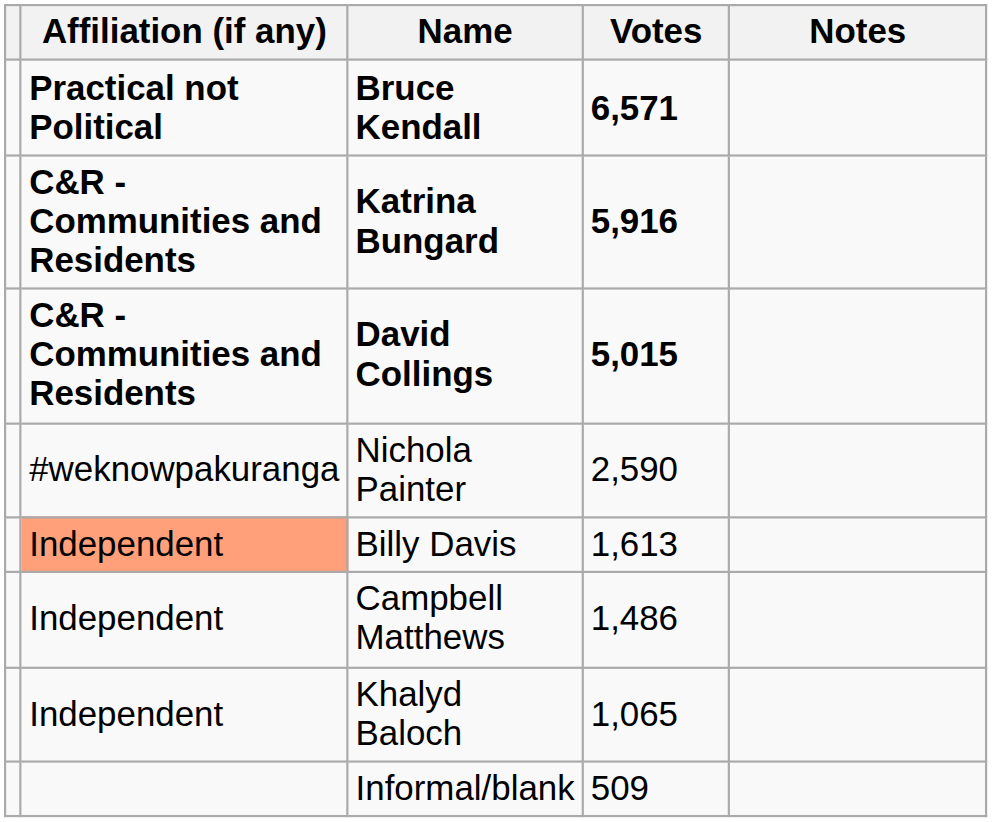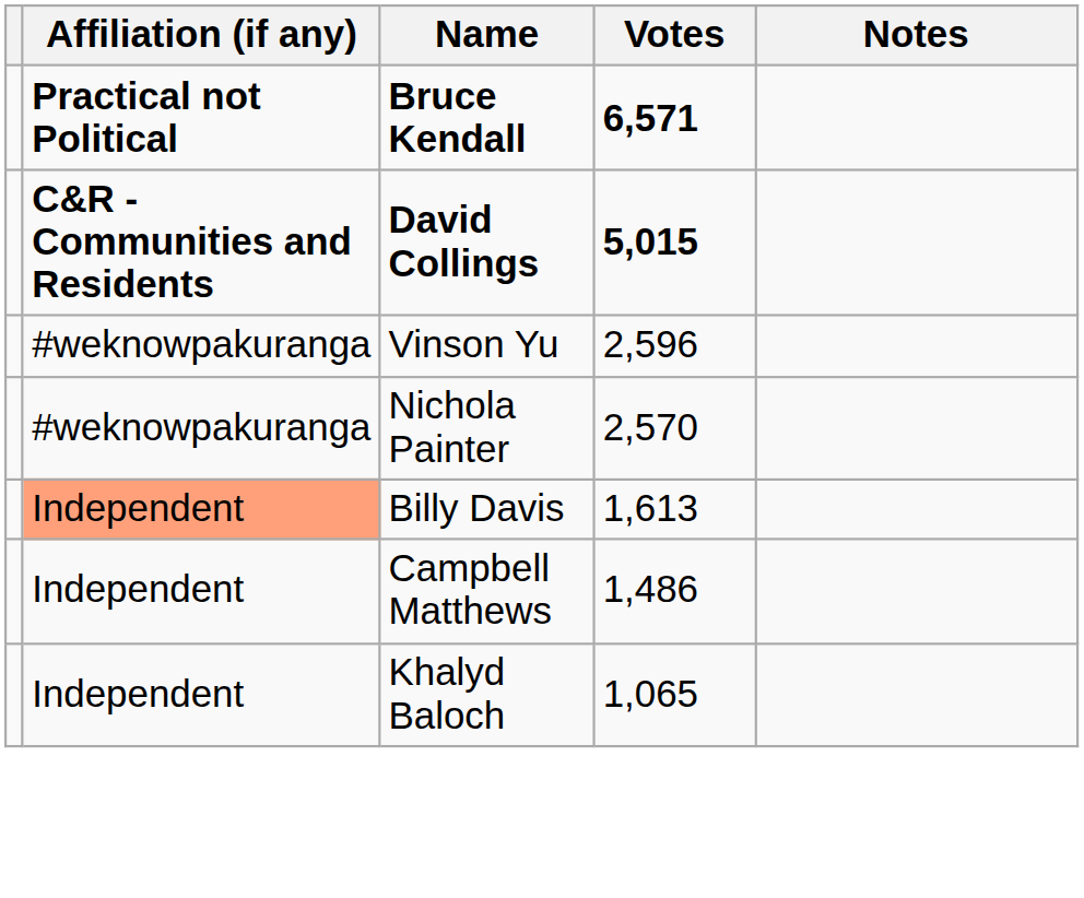- row: C&R - Communities and Residents | Katrina Bungard | 5,916
+ row: #weknowpakuranga | Vinson Yu | 2,596
Nichola Painter | Votes: 2,590 -> 2,570
- row: Informal/blank | 509
